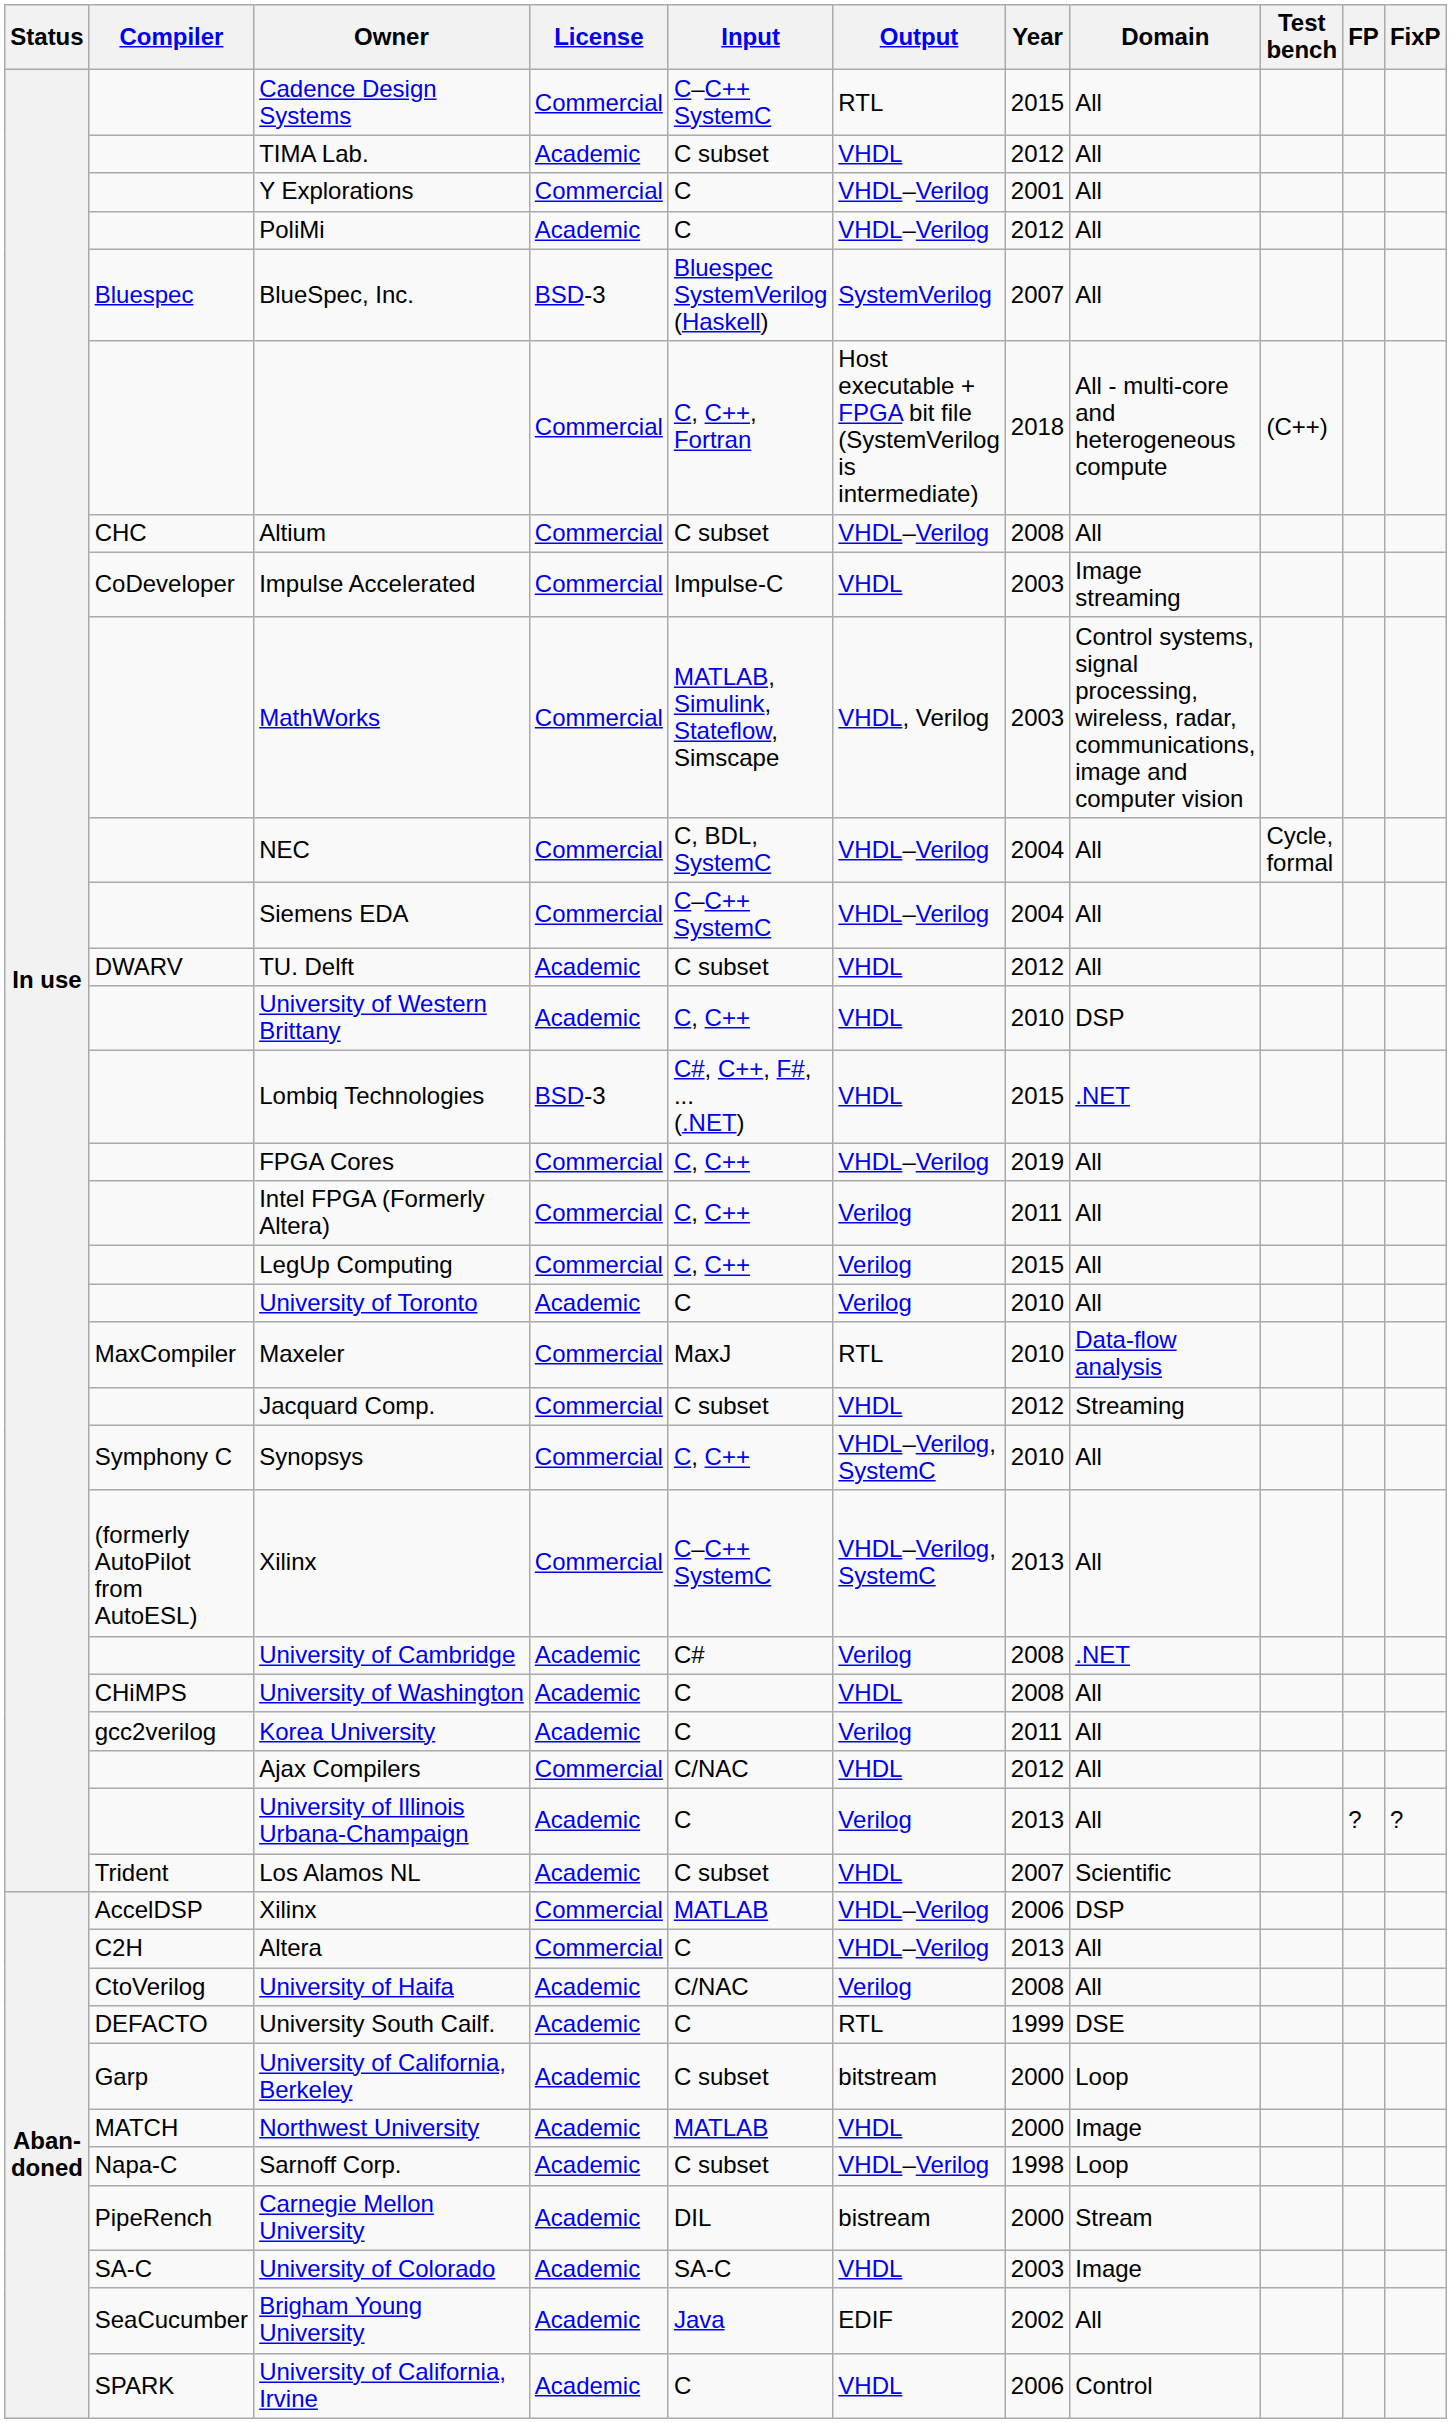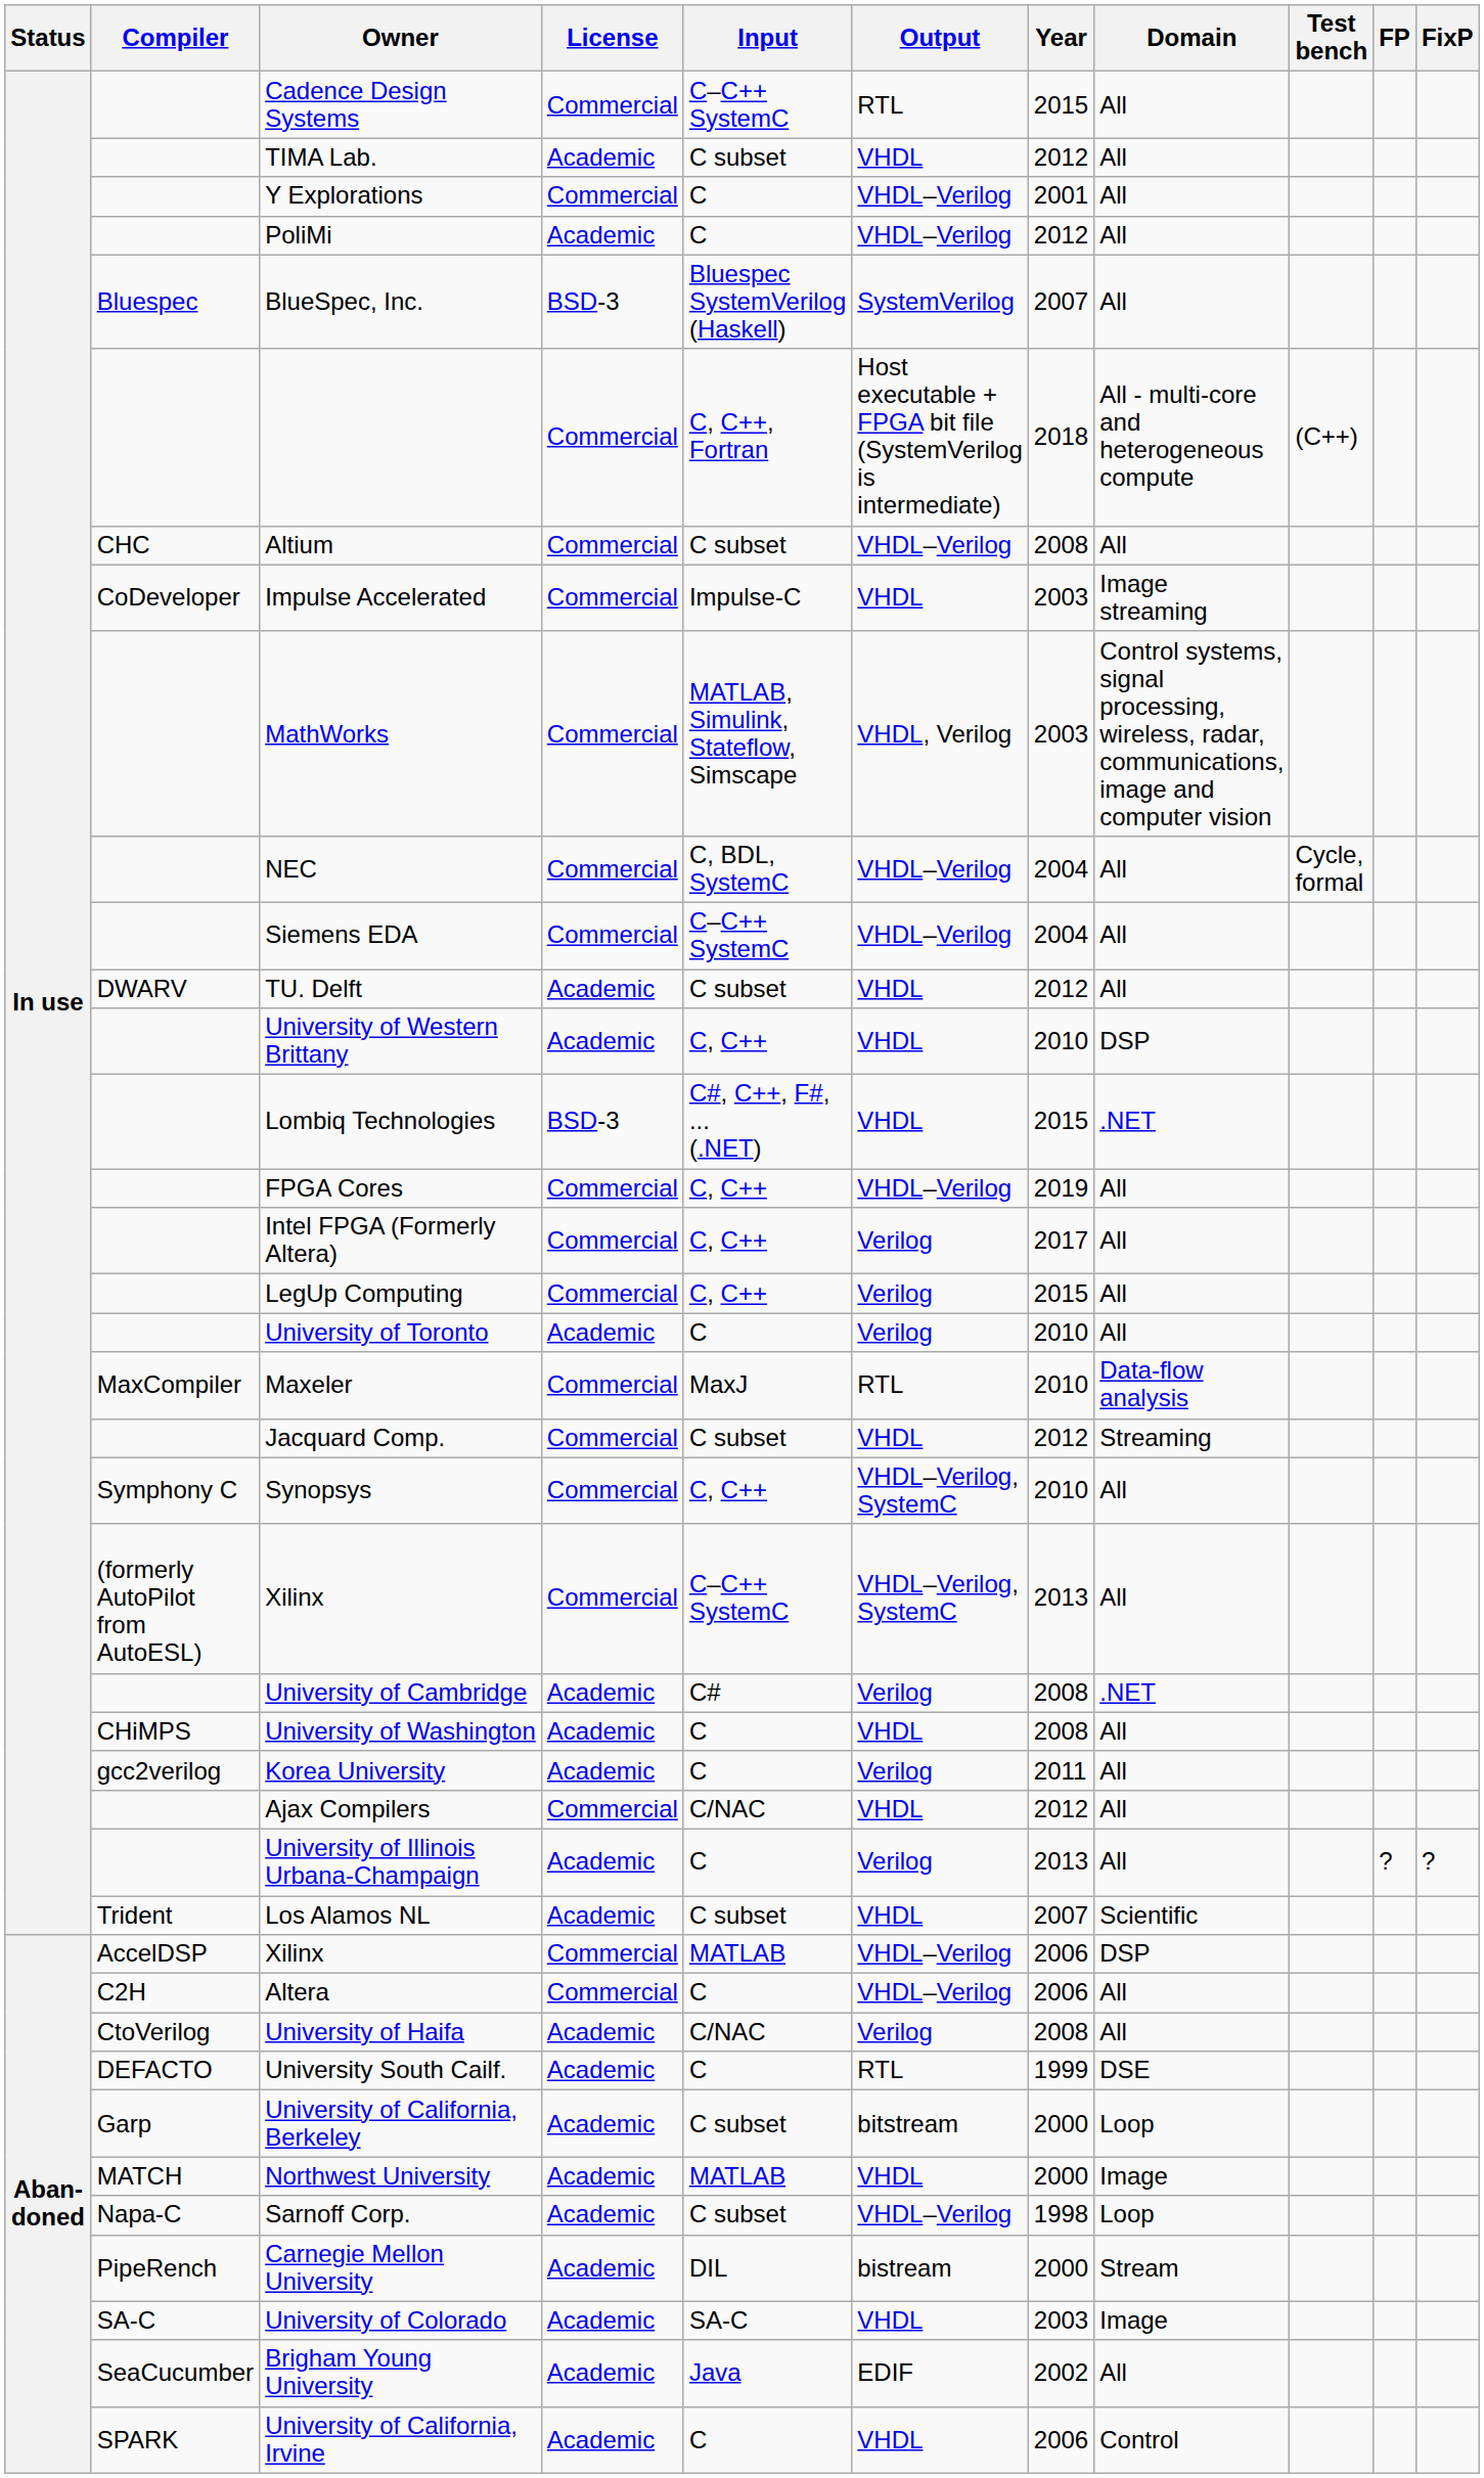Intel FPGA (Formerly Altera) | Year: 2011 -> 2017
Altera | Year: 2013 -> 2006
